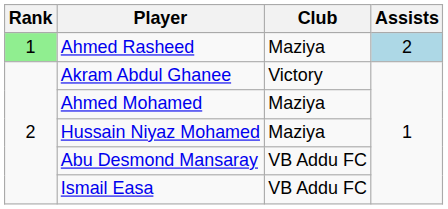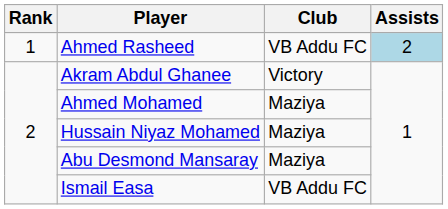Ahmed Rasheed | Rank: lightgreen background -> no background
Ahmed Rasheed | Club: Maziya -> VB Addu FC
Abu Desmond Mansaray | Club: VB Addu FC -> Maziya
